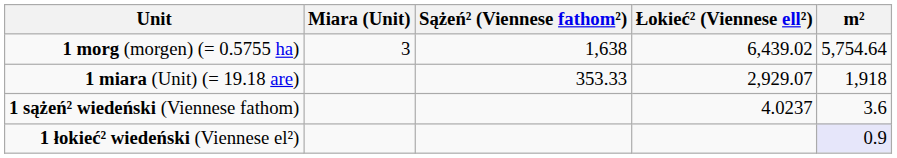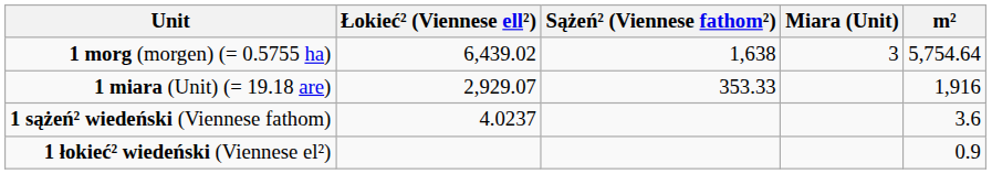columns swapped: Miara (Unit) <-> Łokieć² (Viennese ell²)
1 miara (Unit) (= 19.18 are) | m²: 1,918 -> 1,916
1 łokieć² wiedeński (Viennese el²) | m²: lavender background -> no background
